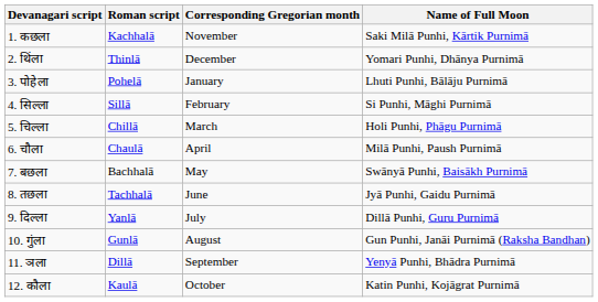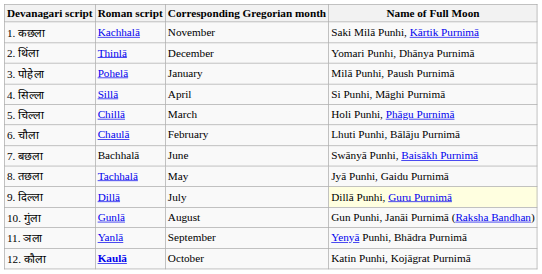3. पोहेला | Name of Full Moon: Lhuti Punhi, Bālāju Purnimā -> Milā Punhi, Paush Purnimā
4. सिल्ला | Corresponding Gregorian month: February -> April
6. चौला | Corresponding Gregorian month: April -> February
6. चौला | Name of Full Moon: Milā Punhi, Paush Purnimā -> Lhuti Punhi, Bālāju Purnimā
7. बछला | Corresponding Gregorian month: May -> June
8. तछला | Corresponding Gregorian month: June -> May
9. दिल्ला | Roman script: Yanlā -> Dillā
9. दिल्ला | Name of Full Moon: no background -> lightyellow background
11. ञला | Roman script: Dillā -> Yanlā
12. कौला | Roman script: normal -> bold
